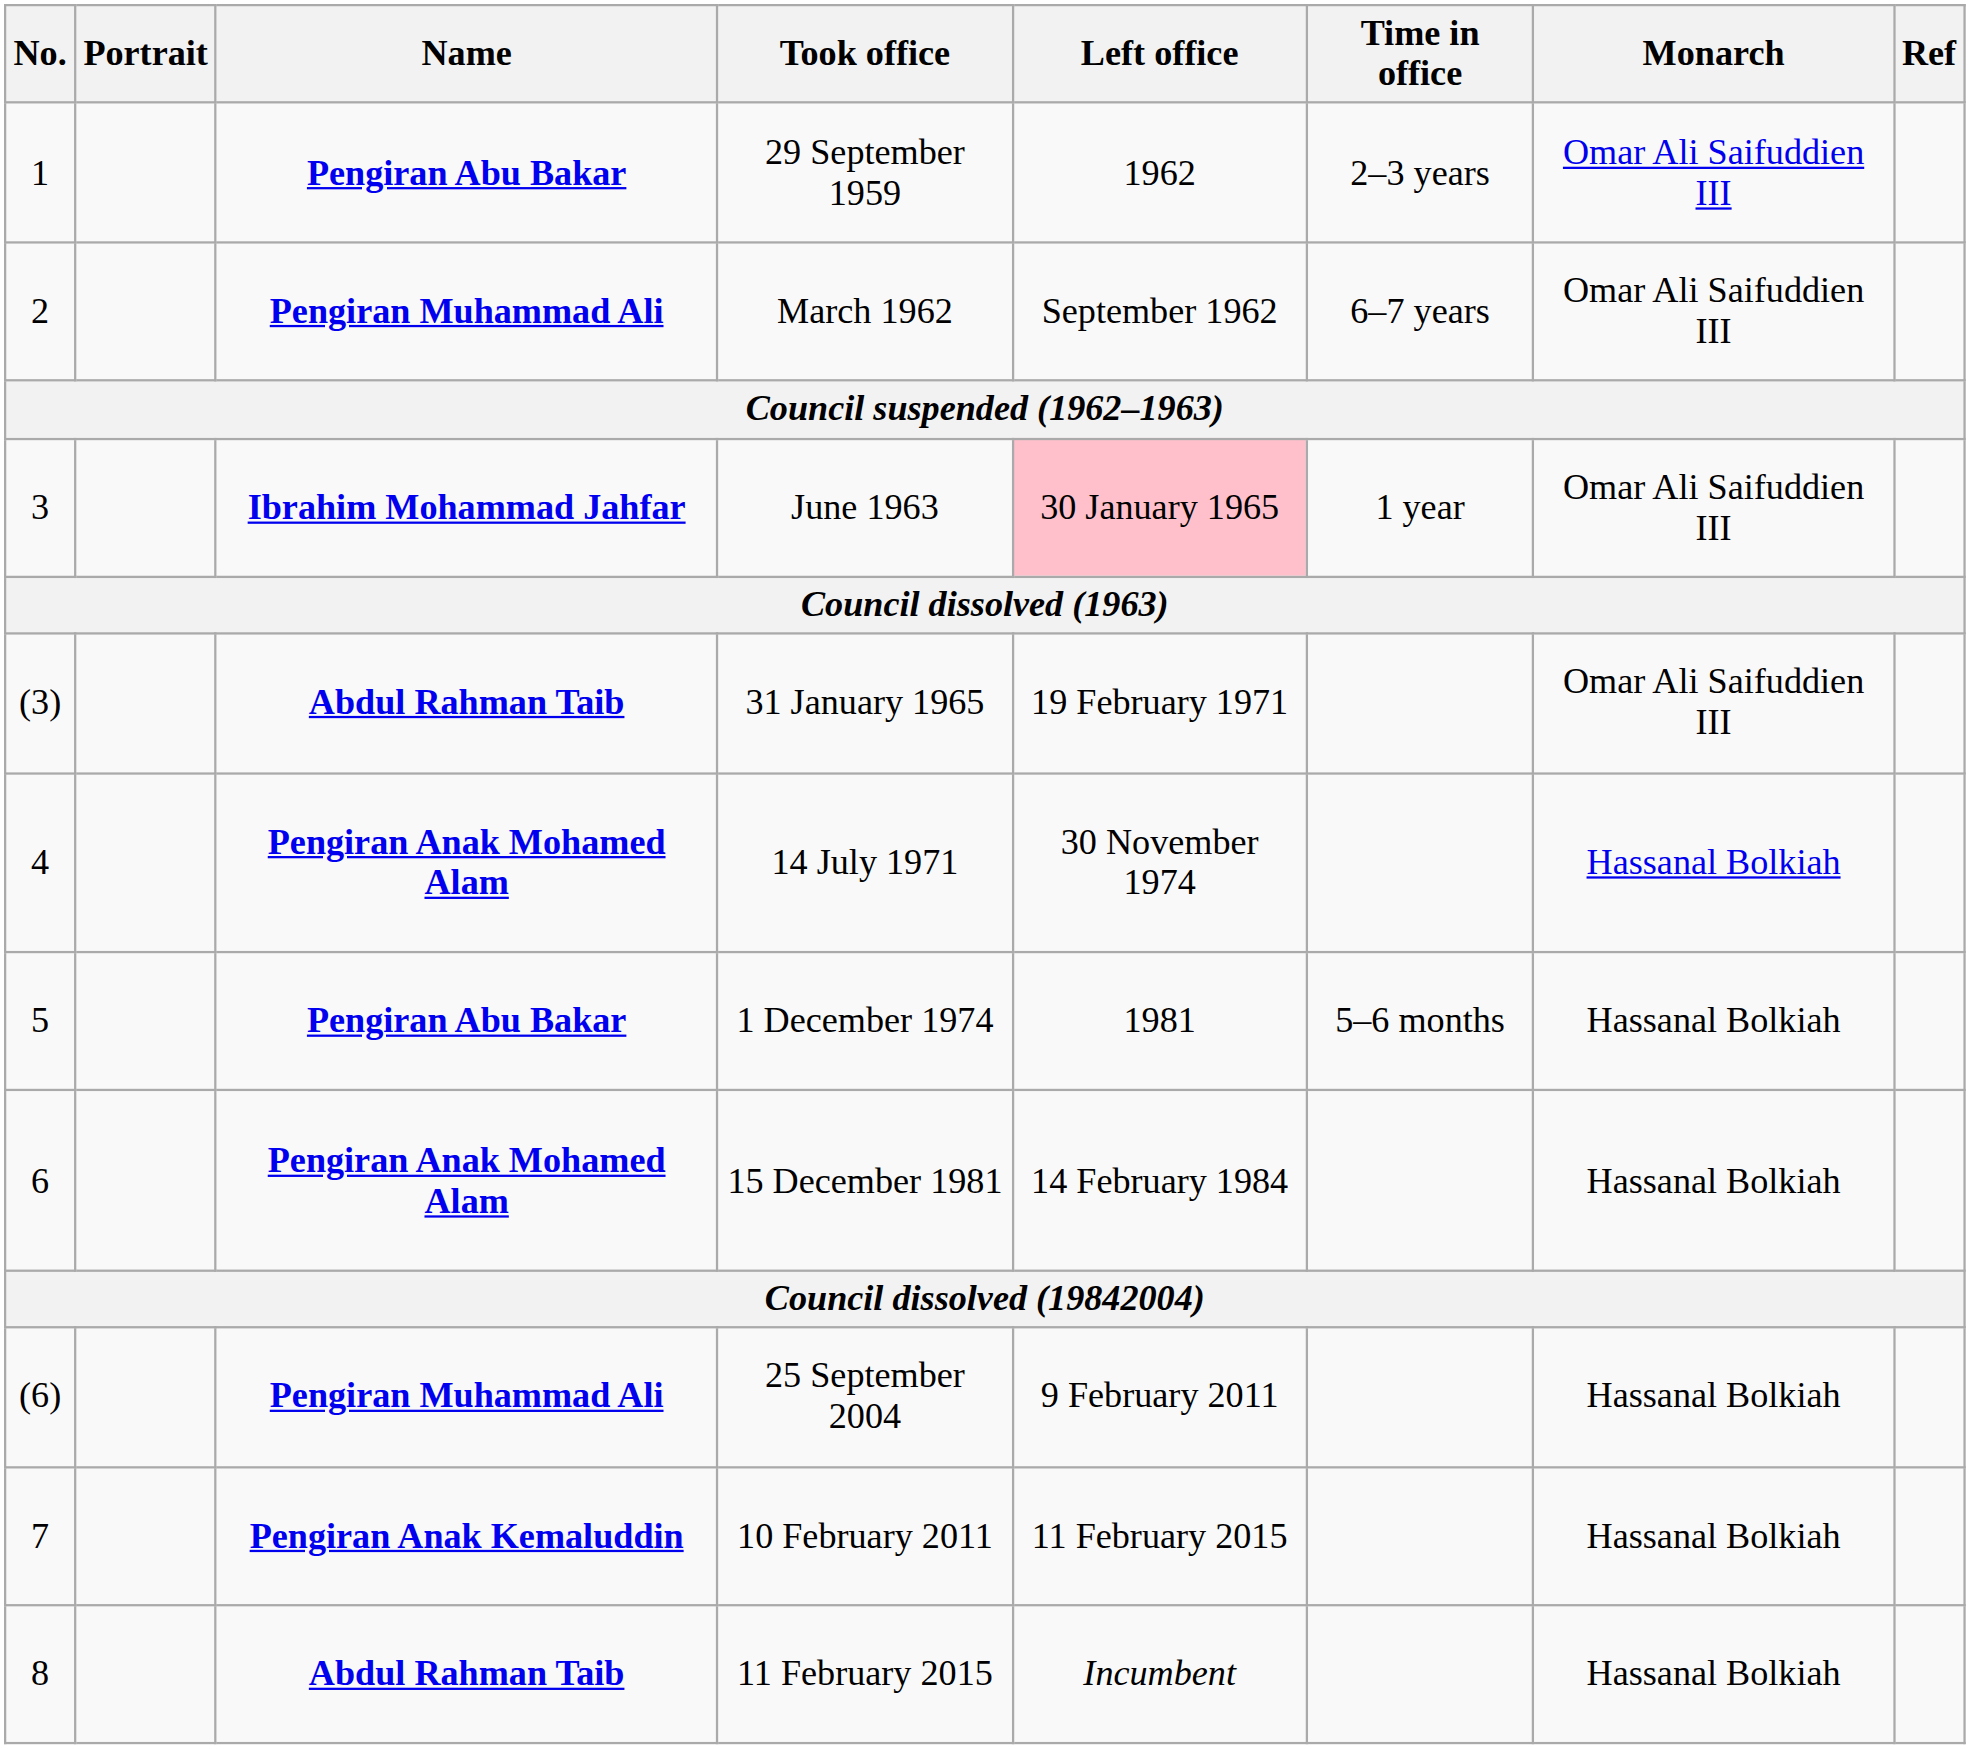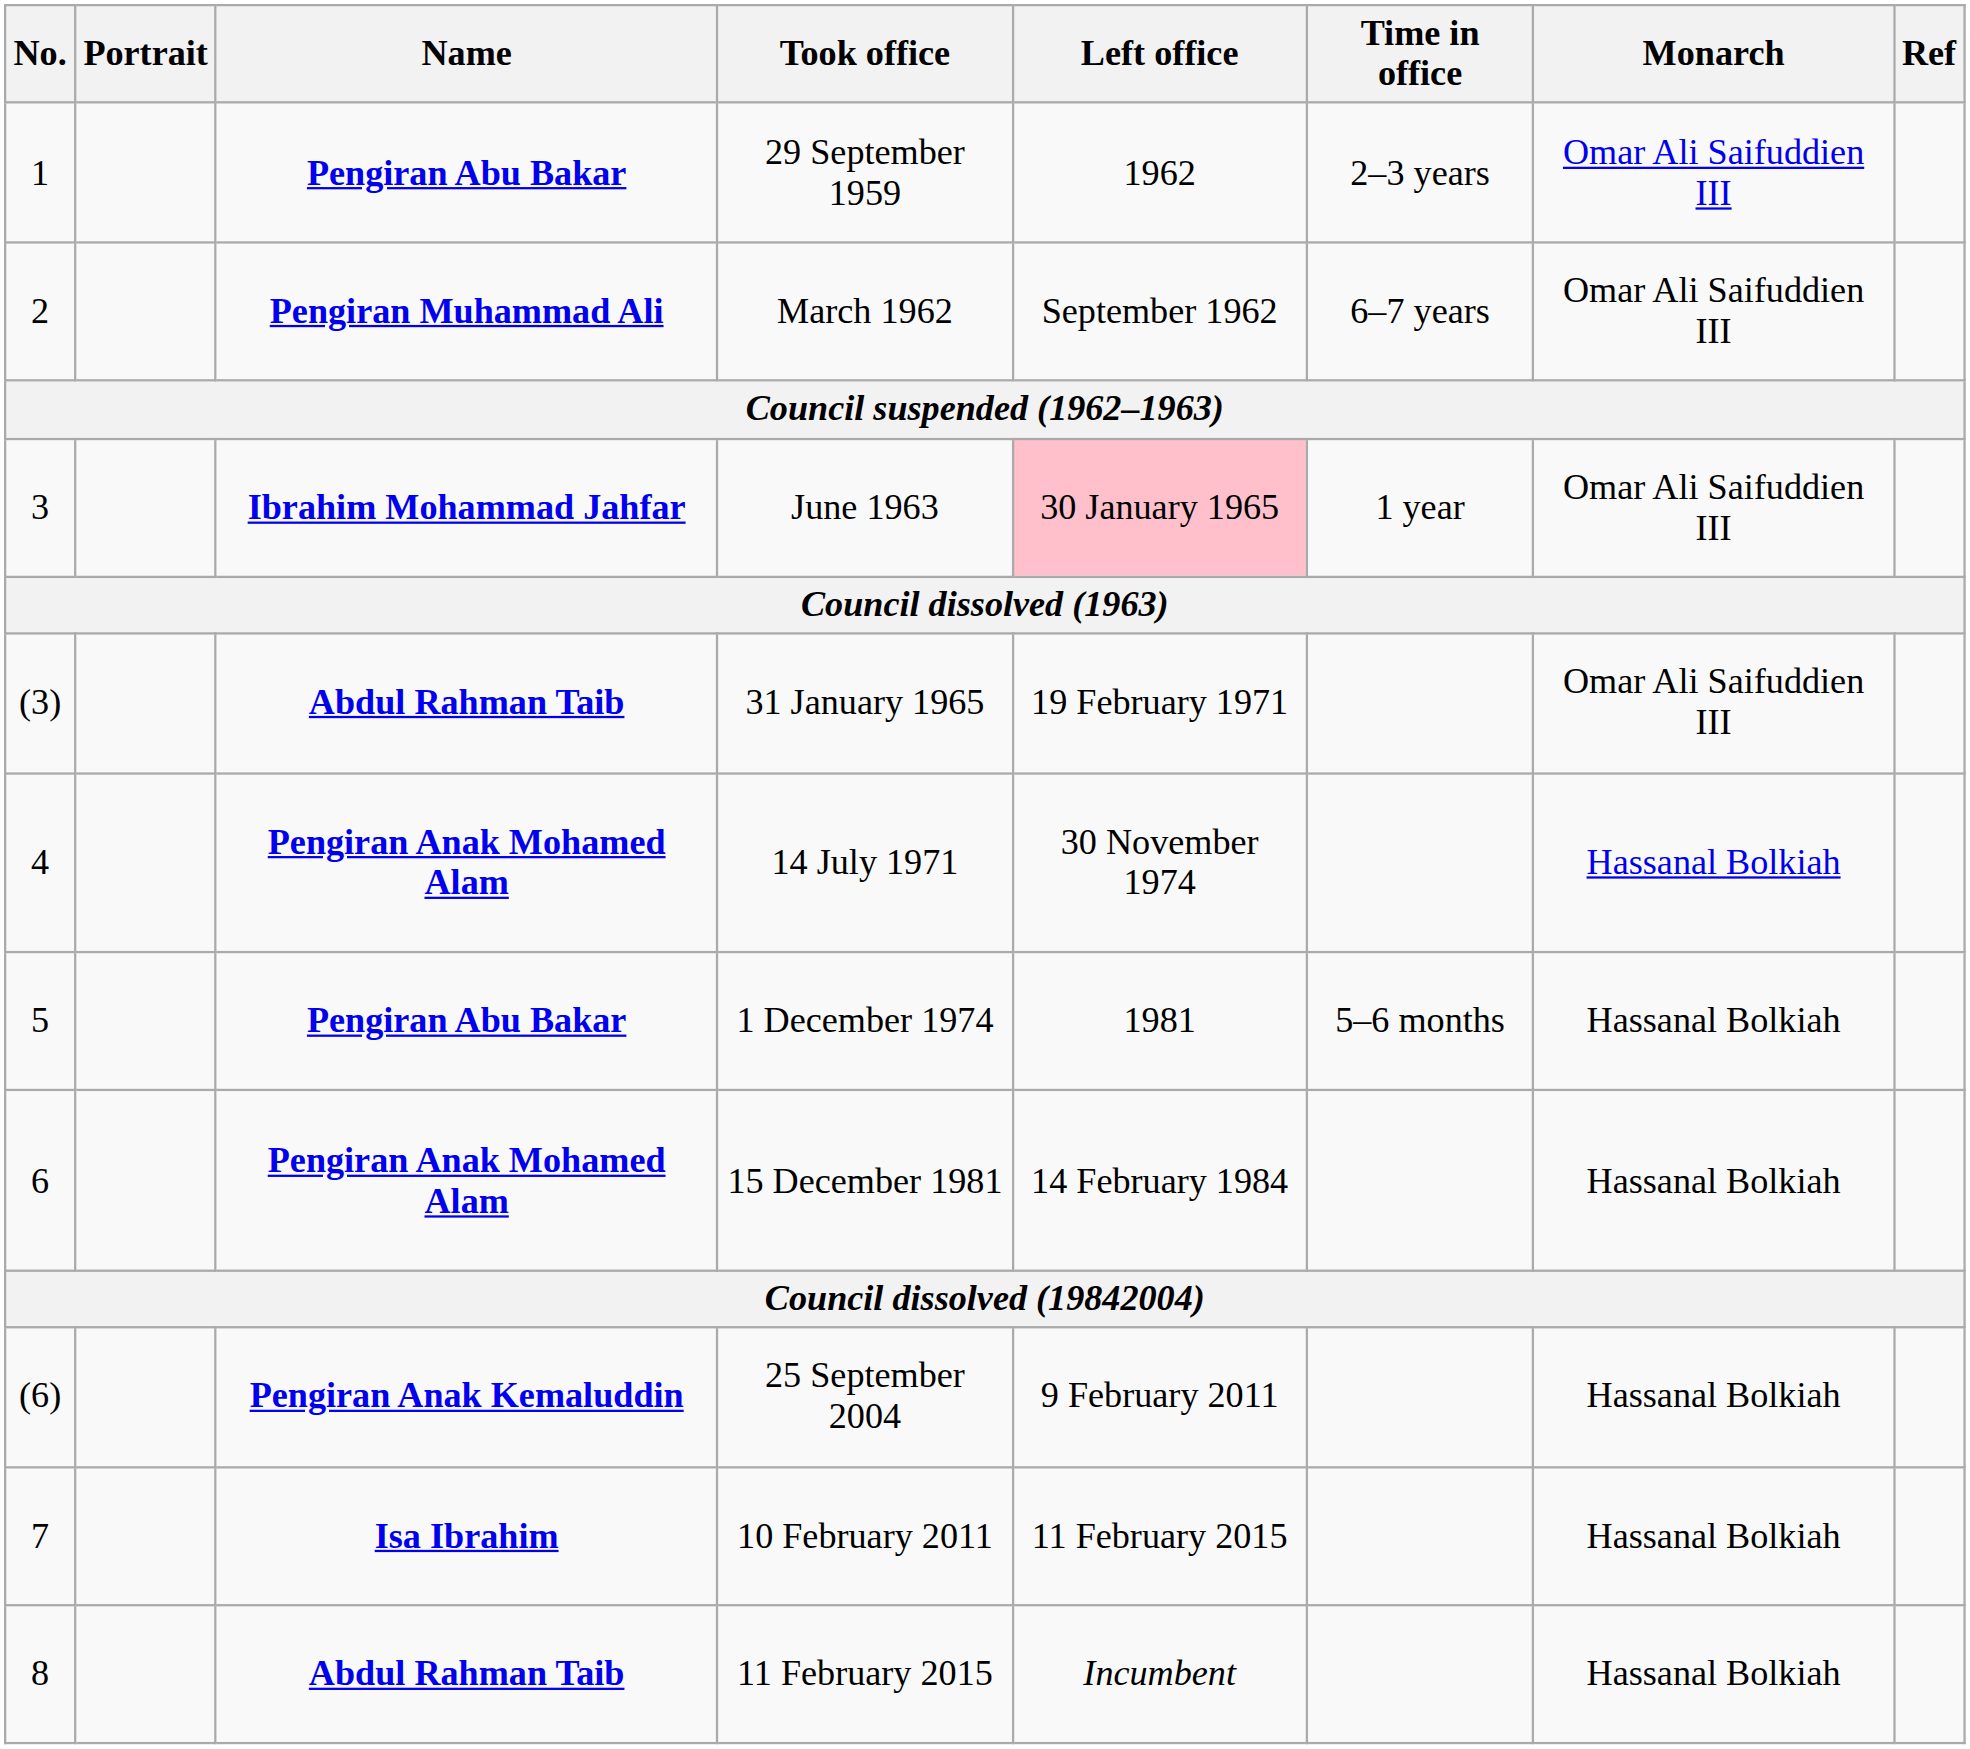25 September 2004 | Name: Pengiran Muhammad Ali -> Pengiran Anak Kemaluddin
10 February 2011 | Name: Pengiran Anak Kemaluddin -> Isa Ibrahim
